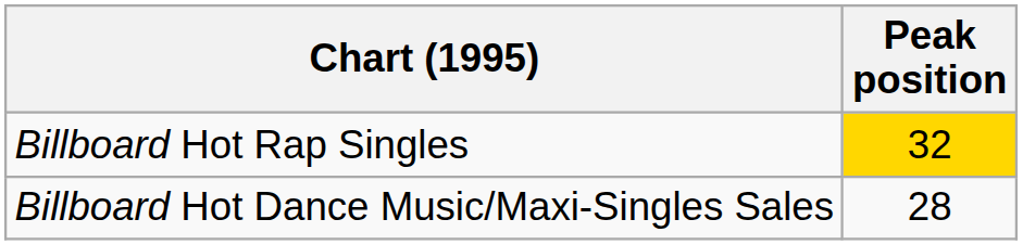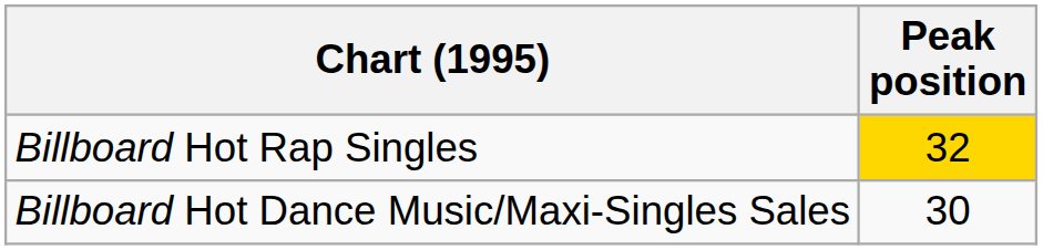Billboard Hot Dance Music/Maxi-Singles Sales | Peak position: 28 -> 30
